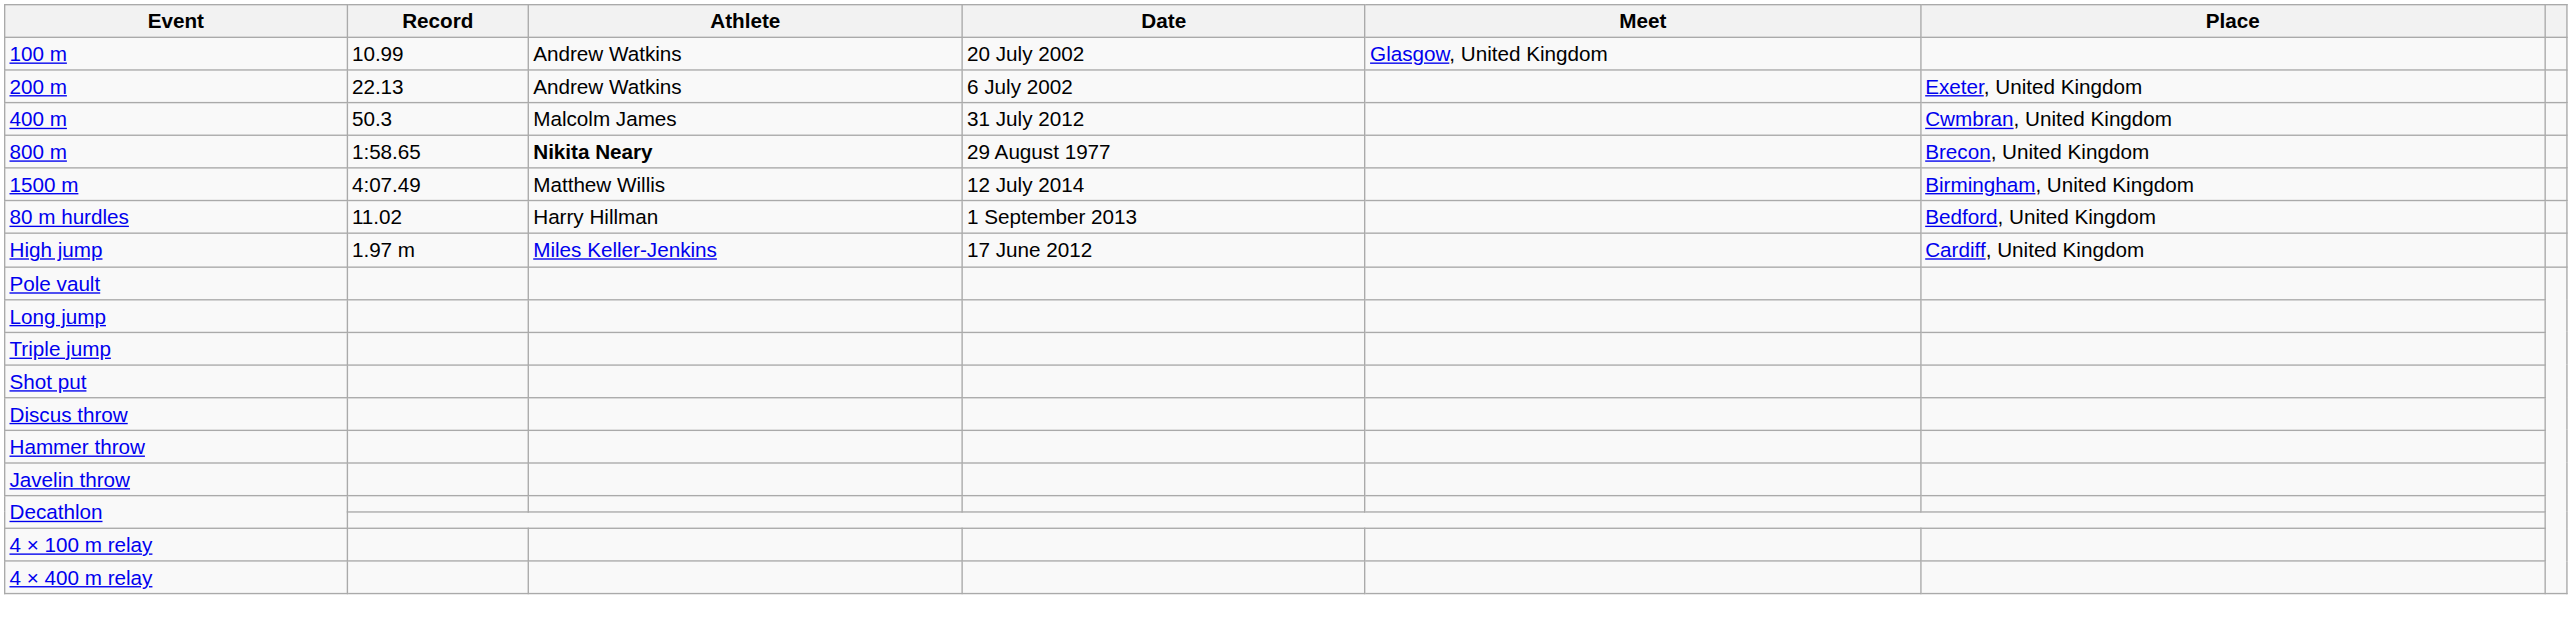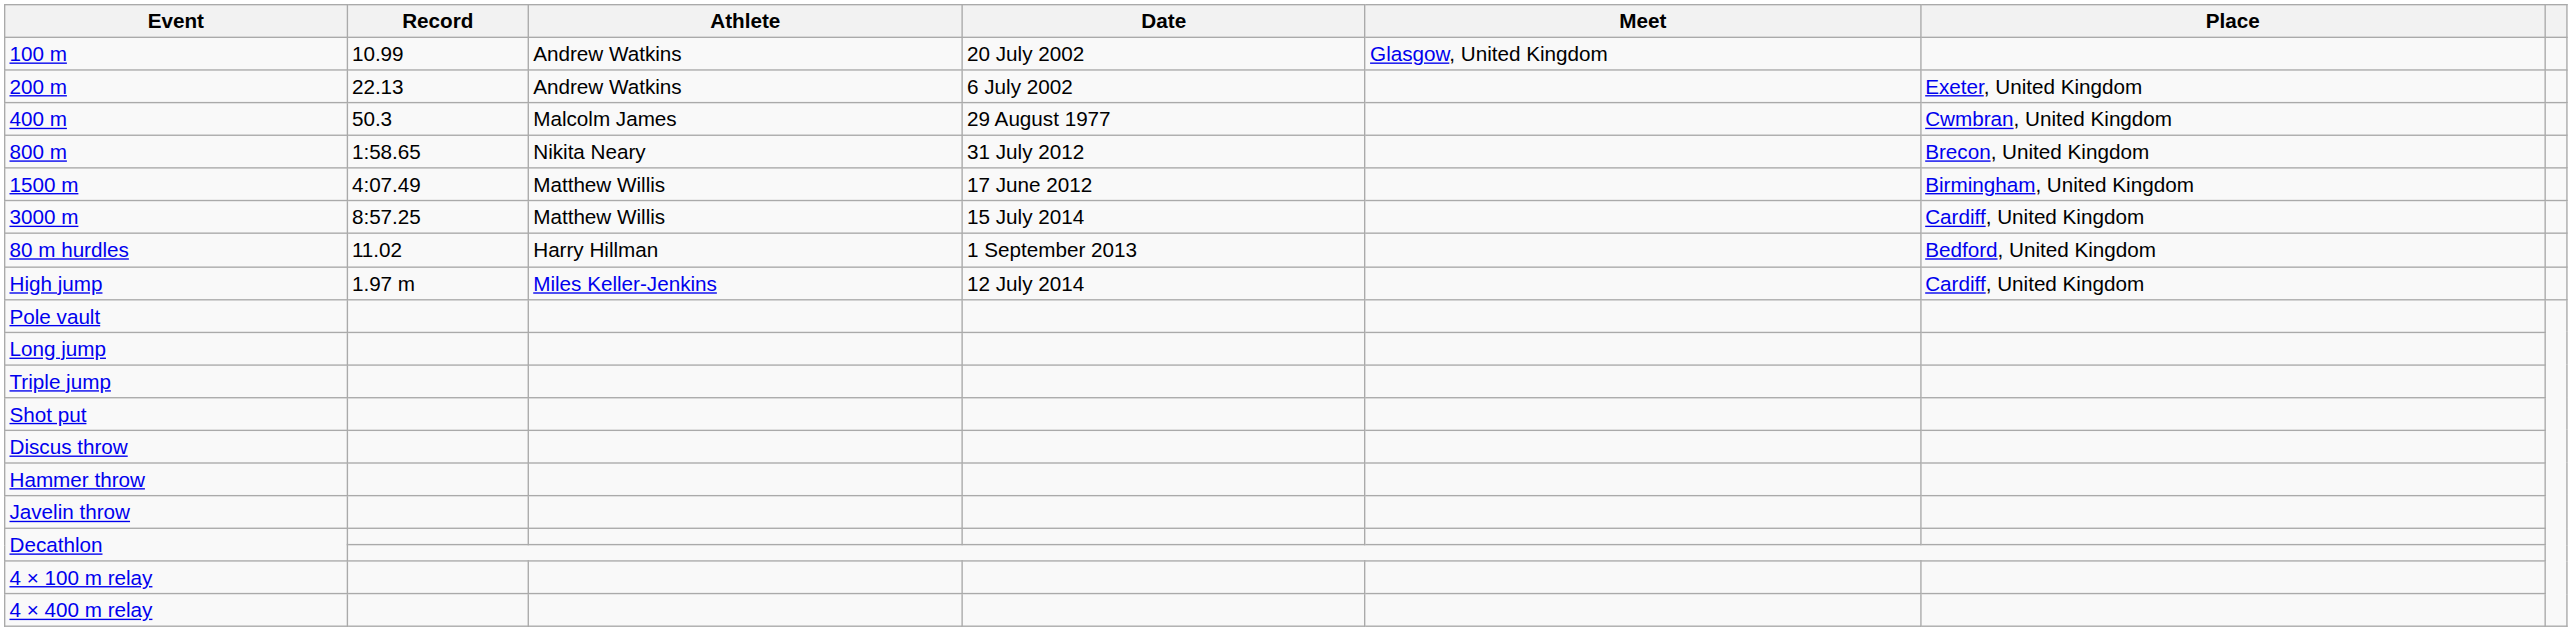400 m | Date: 31 July 2012 -> 29 August 1977
800 m | Athlete: bold -> normal
800 m | Date: 29 August 1977 -> 31 July 2012
1500 m | Date: 12 July 2014 -> 17 June 2012
+ row: 3000 m | 8:57.25 | Matthew Willis | 15 July 2014 | Cardiff, United Kingdom
High jump | Date: 17 June 2012 -> 12 July 2014
